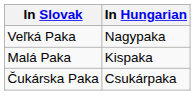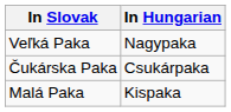rows swapped: Čukárska Paka <-> Malá Paka
